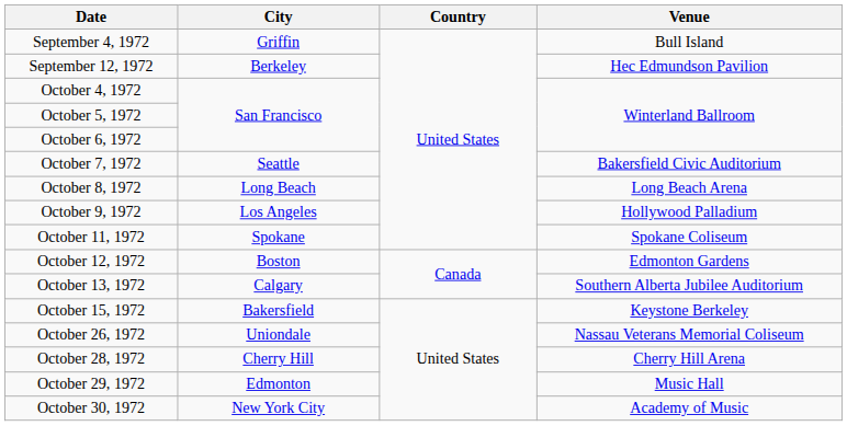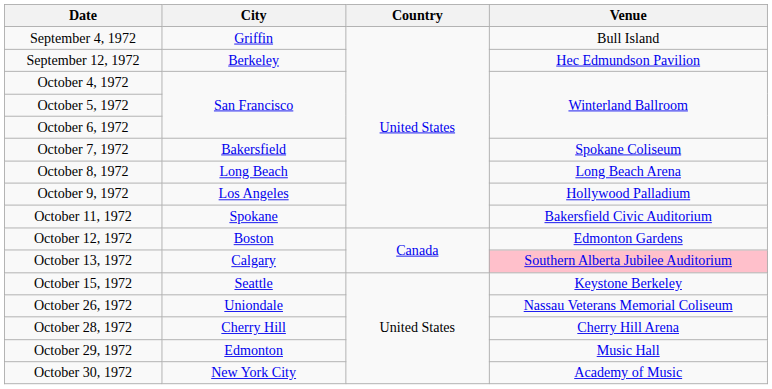October 7, 1972 | City: Seattle -> Bakersfield
October 7, 1972 | Venue: Bakersfield Civic Auditorium -> Spokane Coliseum
October 11, 1972 | Venue: Spokane Coliseum -> Bakersfield Civic Auditorium
October 13, 1972 | Venue: no background -> pink background
October 15, 1972 | City: Bakersfield -> Seattle
